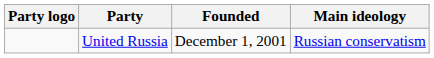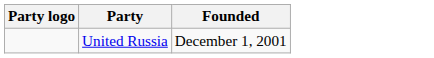- column: Main ideology | Russian conservatism
